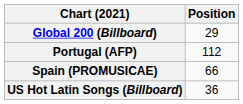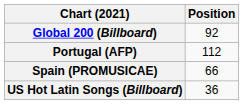Global 200 (Billboard) | Position: 29 -> 92
